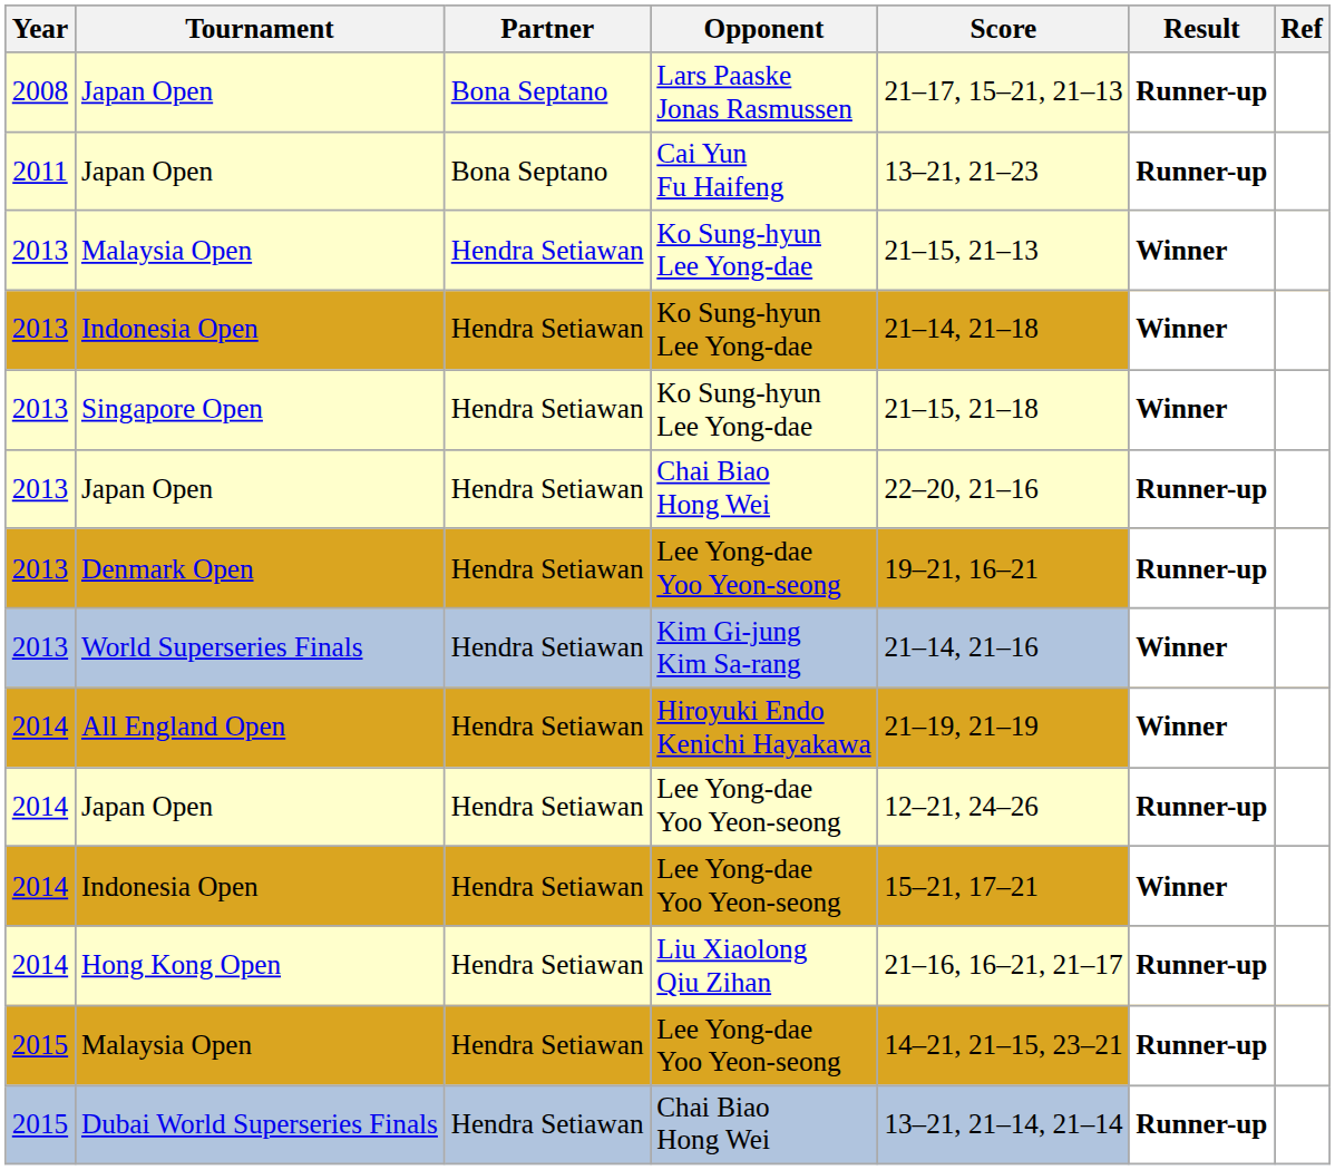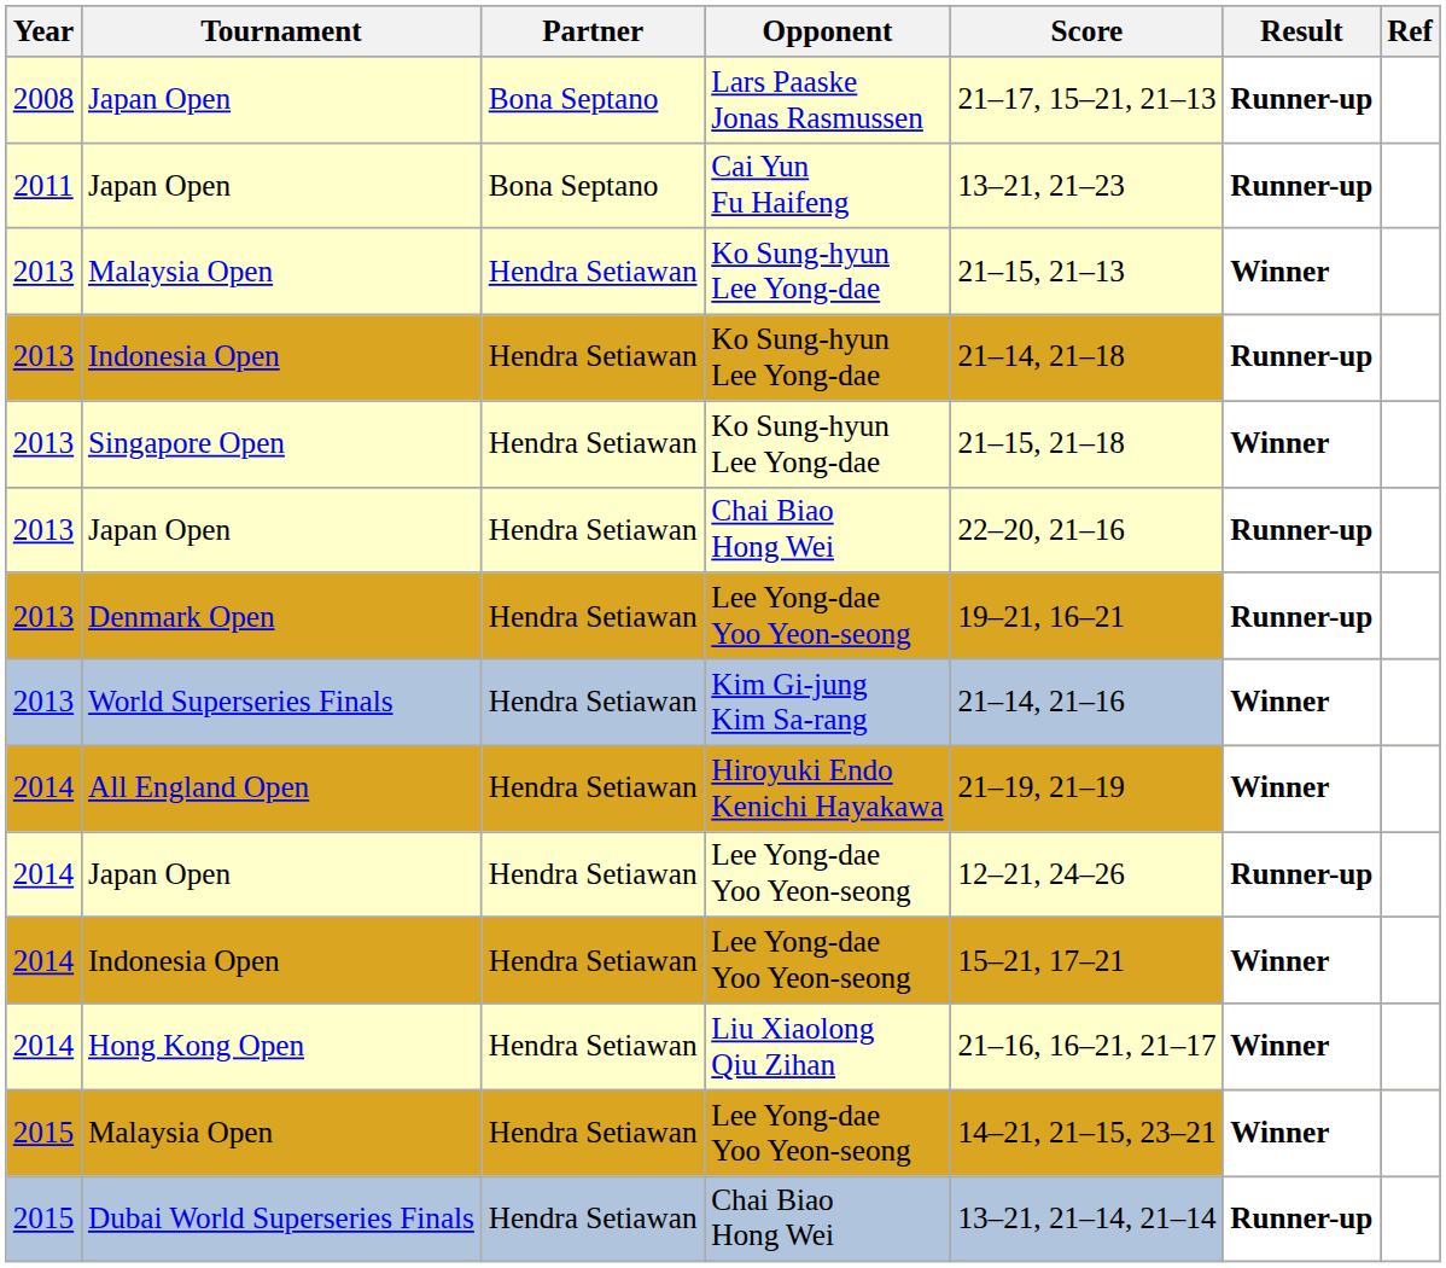Indonesia Open / Ko Sung-hyun Lee Yong-dae | Result: Winner -> Runner-up
Hong Kong Open | Result: Runner-up -> Winner
Malaysia Open / Lee Yong-dae Yoo Yeon-seong | Result: Runner-up -> Winner
